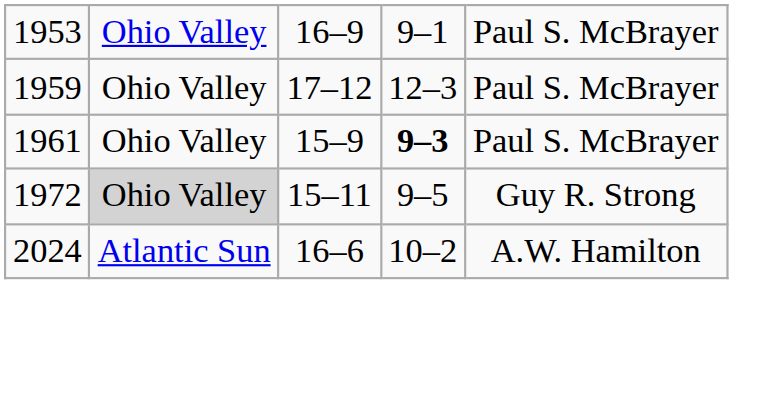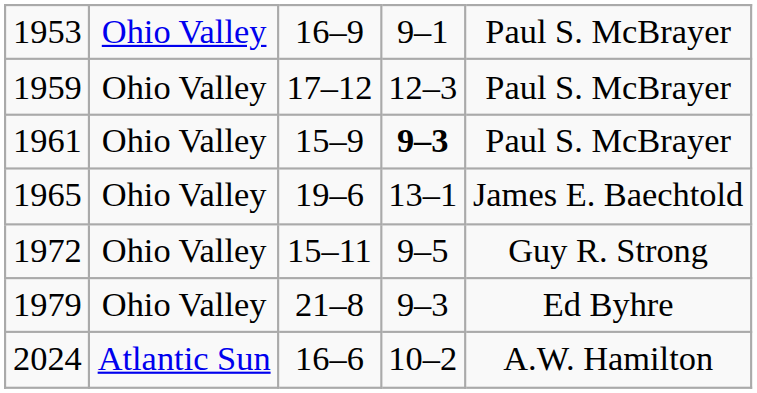+ row: 1965 | Ohio Valley | 19–6 | 13–1 | James E. Baechtold
1972 | column 2: lightgrey background -> no background
+ row: 1979 | Ohio Valley | 21–8 | 9–3 | Ed Byhre
